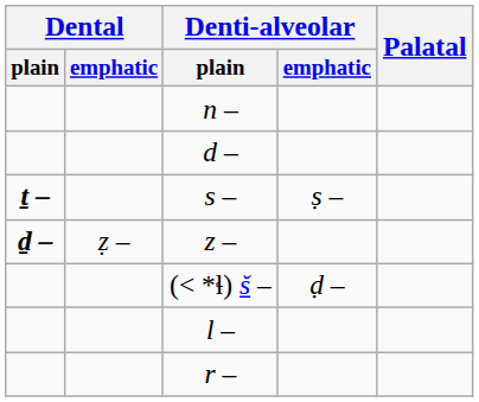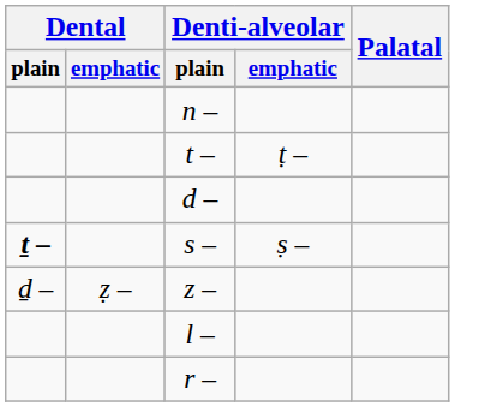+ row: t – | ṭ –
z – | Dental / plain: bold -> normal
- row: (< *ɬ) š – | ḍ –
